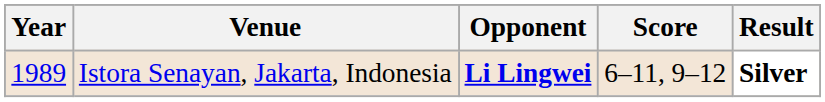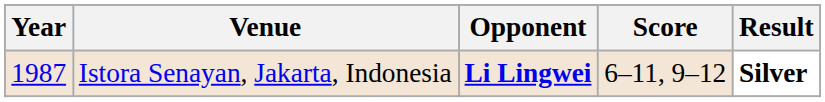Istora Senayan, Jakarta, Indonesia | Year: 1989 -> 1987
